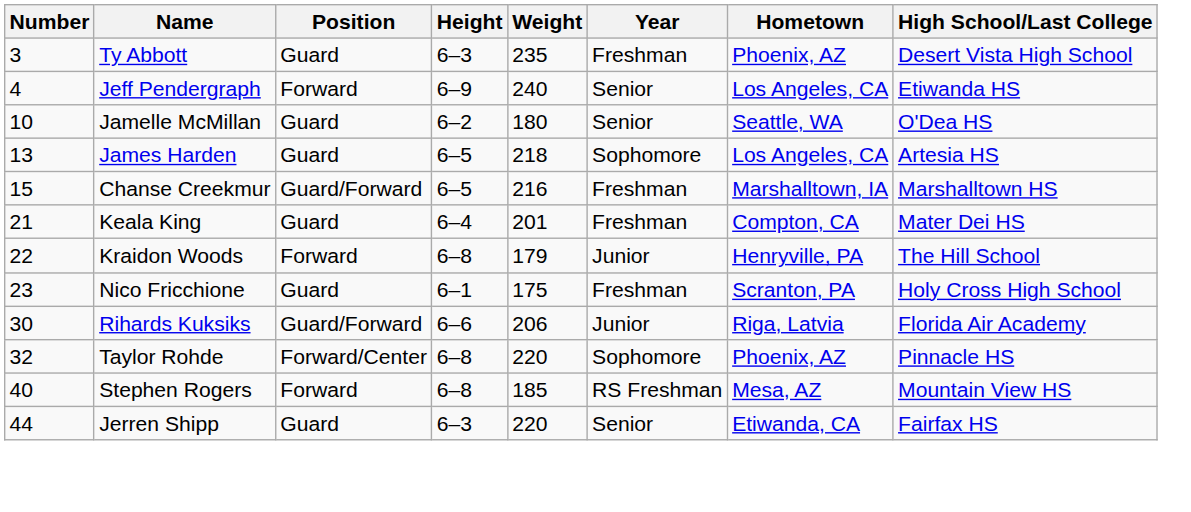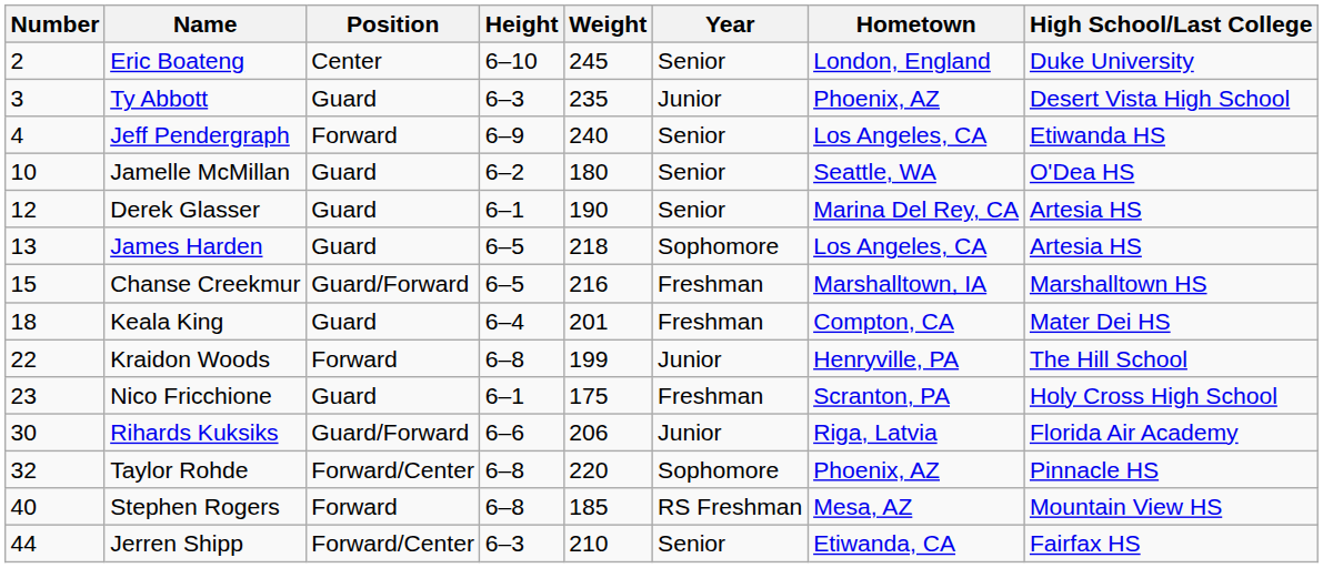+ row: 2 | Eric Boateng | Center | 6–10 | 245 | Senior | London, England | Duke University
Ty Abbott | Year: Freshman -> Junior
+ row: 12 | Derek Glasser | Guard | 6–1 | 190 | Senior | Marina Del Rey, CA | Artesia HS
Keala King | Number: 21 -> 18
Kraidon Woods | Weight: 179 -> 199
Jerren Shipp | Position: Guard -> Forward/Center
Jerren Shipp | Weight: 220 -> 210
